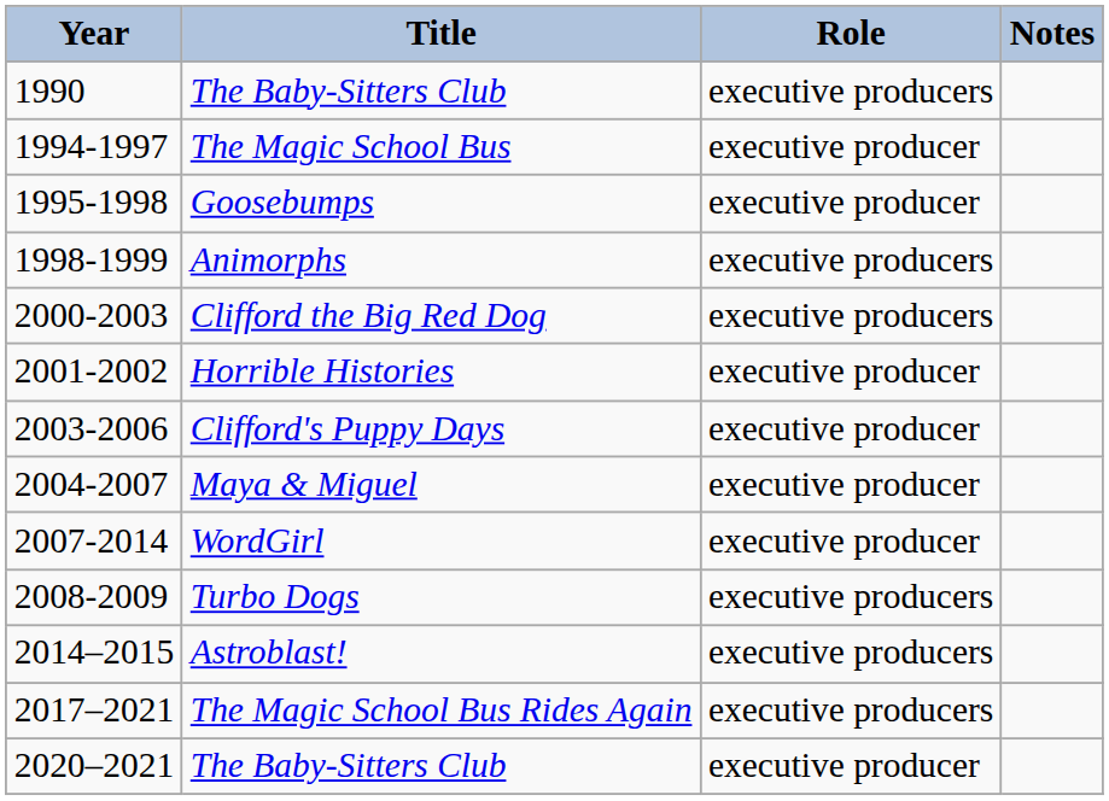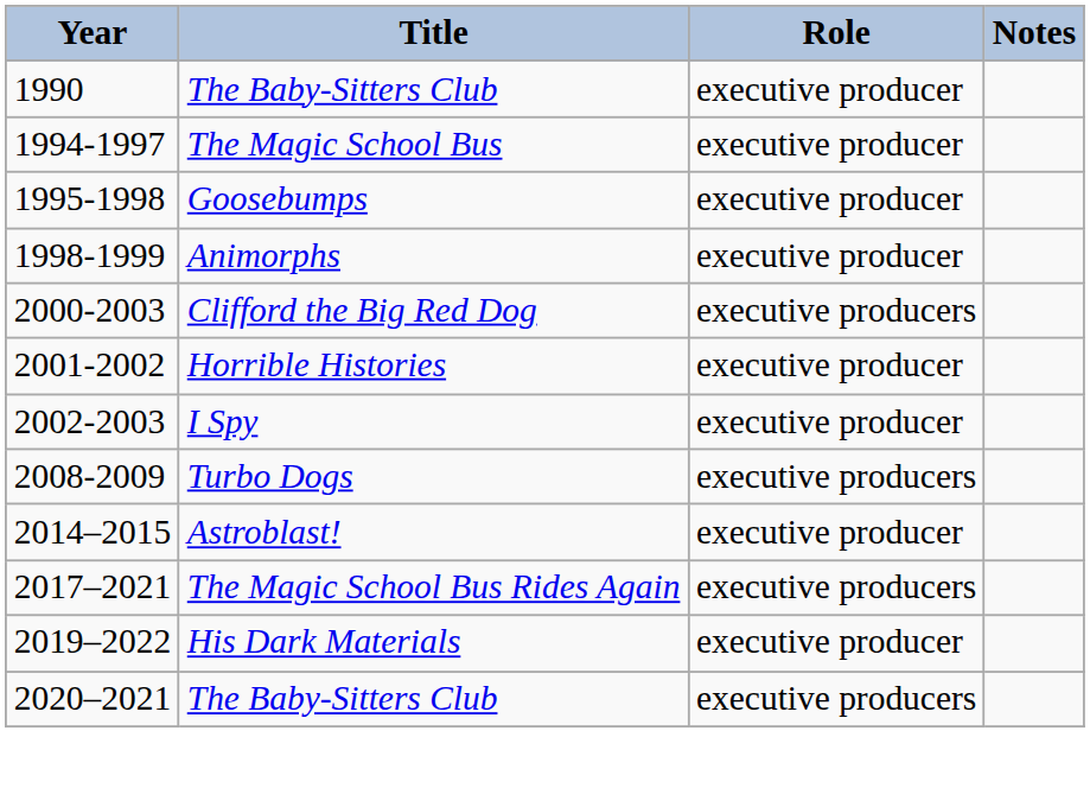1990 / The Baby-Sitters Club | Role: executive producers -> executive producer
Animorphs | Role: executive producers -> executive producer
+ row: 2002-2003 | I Spy | executive producer
- row: 2003-2006 | Clifford's Puppy Days | executive producer
- row: 2004-2007 | Maya & Miguel | executive producer
- row: 2007-2014 | WordGirl | executive producer
Astroblast! | Role: executive producers -> executive producer
+ row: 2019–2022 | His Dark Materials | executive producer
2020–2021 / The Baby-Sitters Club | Role: executive producer -> executive producers
